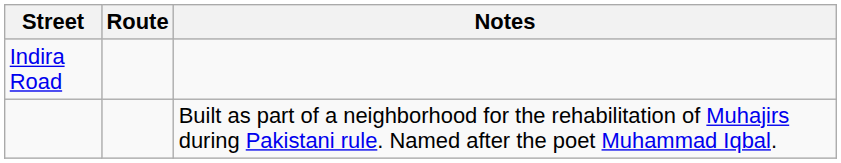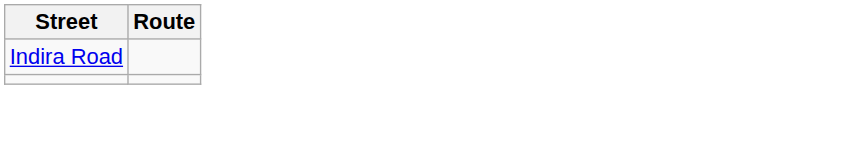- column: Notes | Built as part of a neighborhood for the rehabilitation of Muhajirs during Pakistani rule. Named after the poet Muhammad Iqbal.
